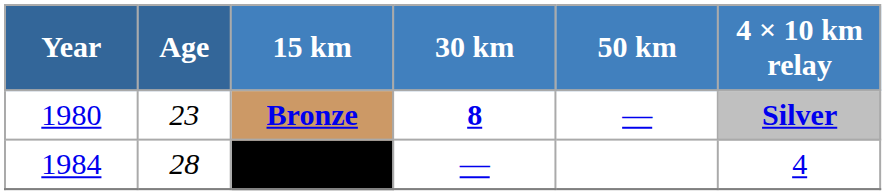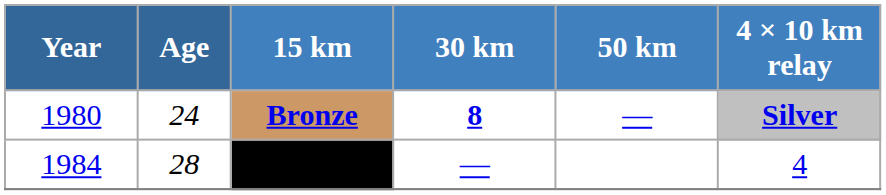Bronze | Age: 23 -> 24
